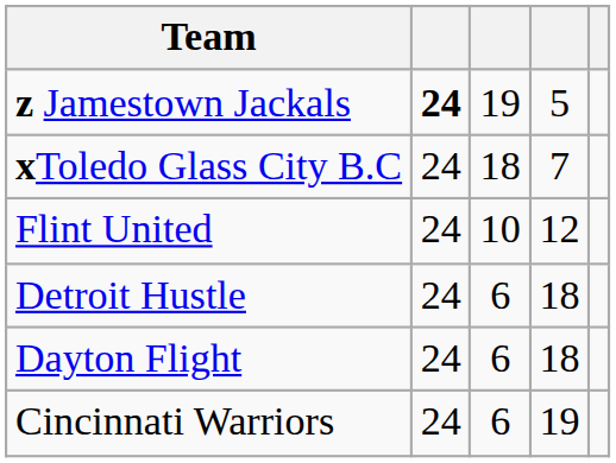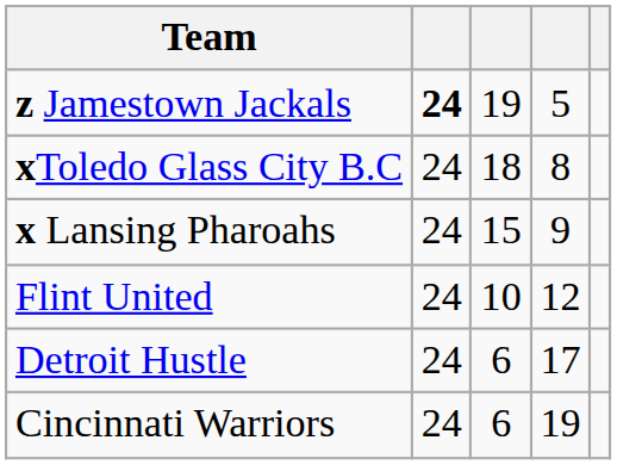xToledo Glass City B.C | column 4: 7 -> 8
+ row: x Lansing Pharoahs | 24 | 15 | 9
Detroit Hustle | column 4: 18 -> 17
- row: Dayton Flight | 24 | 6 | 18
